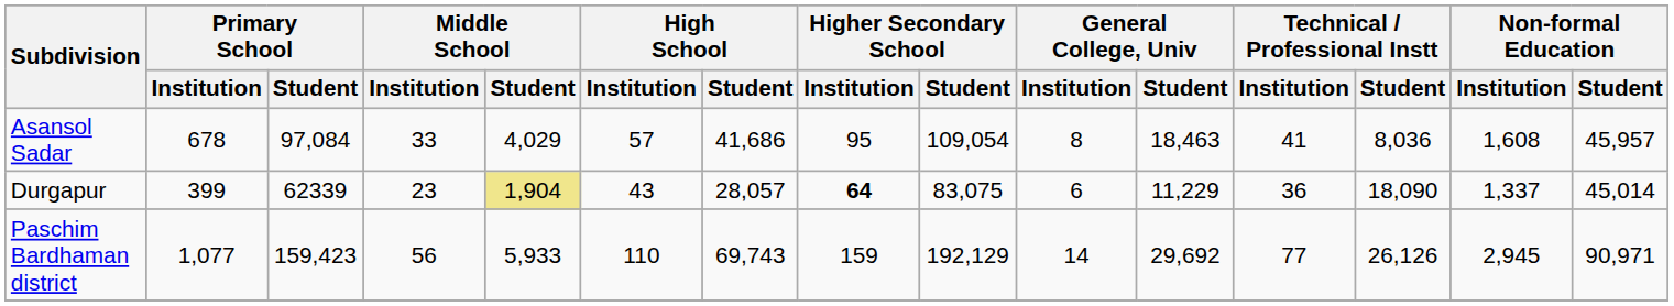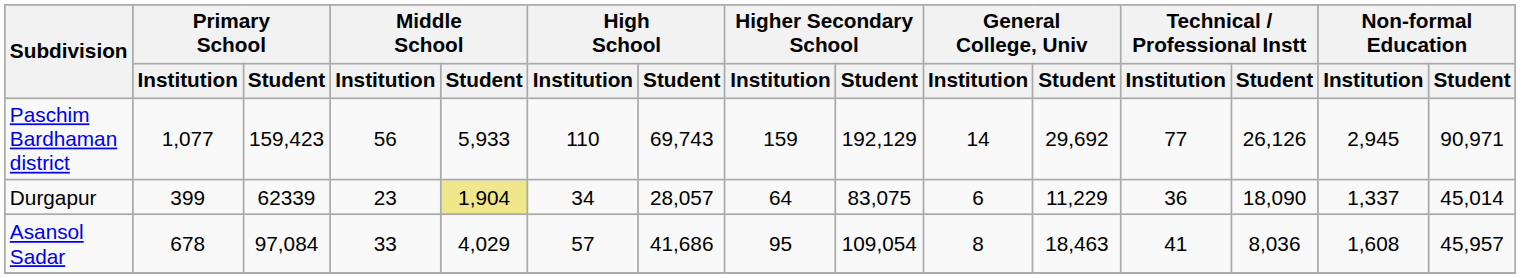rows swapped: Asansol Sadar <-> Paschim Bardhaman district
Durgapur | High School / Institution: 43 -> 34
Durgapur | Higher Secondary School / Institution: bold -> normal
